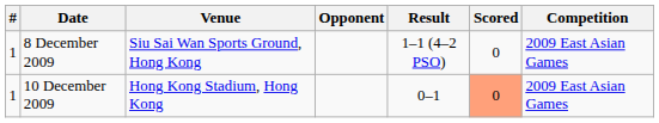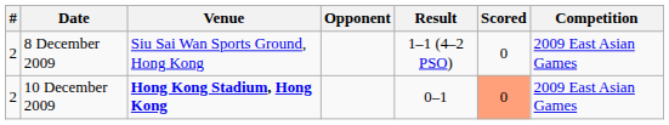8 December 2009 | #: 1 -> 2
10 December 2009 | #: 1 -> 2
10 December 2009 | Venue: normal -> bold
